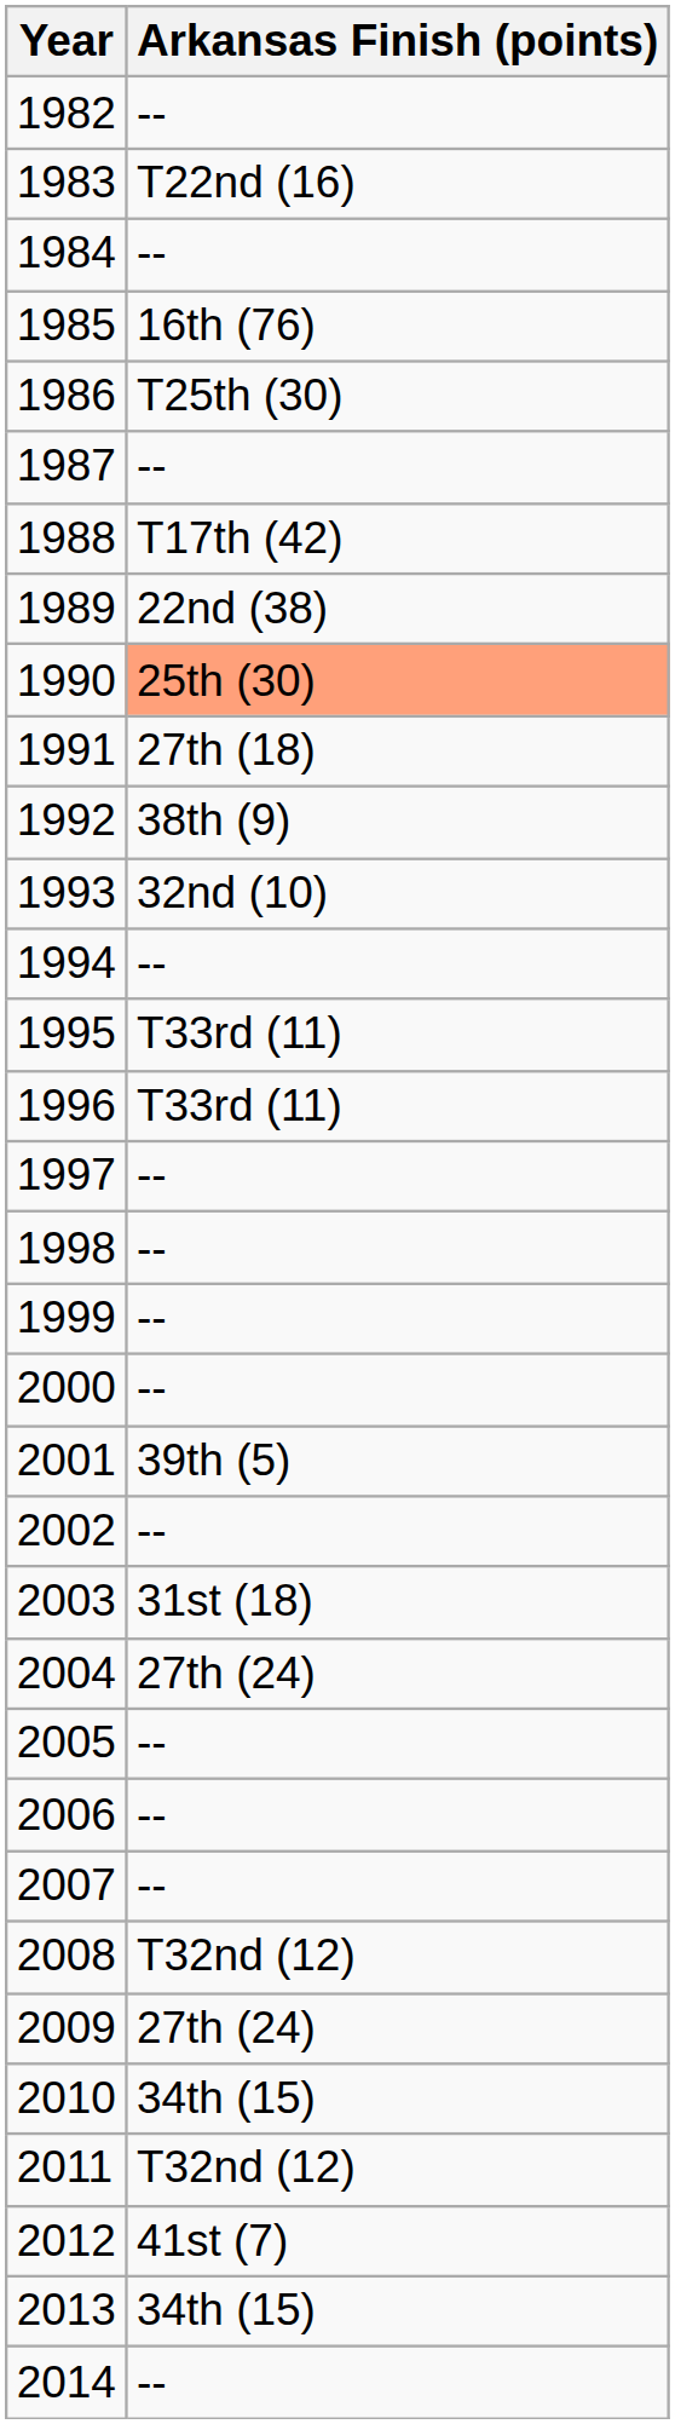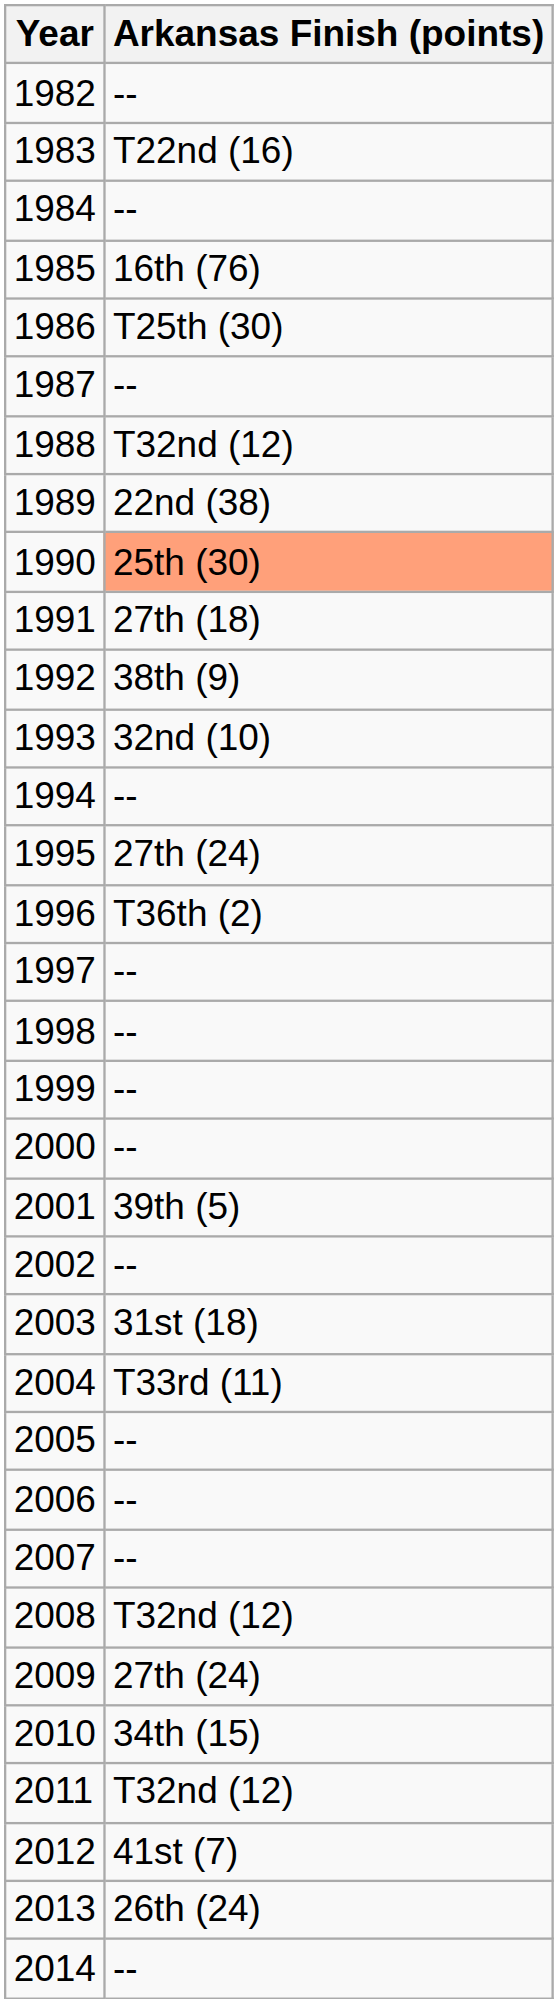1988 | Arkansas Finish (points): T17th (42) -> T32nd (12)
1995 | Arkansas Finish (points): T33rd (11) -> 27th (24)
1996 | Arkansas Finish (points): T33rd (11) -> T36th (2)
2004 | Arkansas Finish (points): 27th (24) -> T33rd (11)
2013 | Arkansas Finish (points): 34th (15) -> 26th (24)
